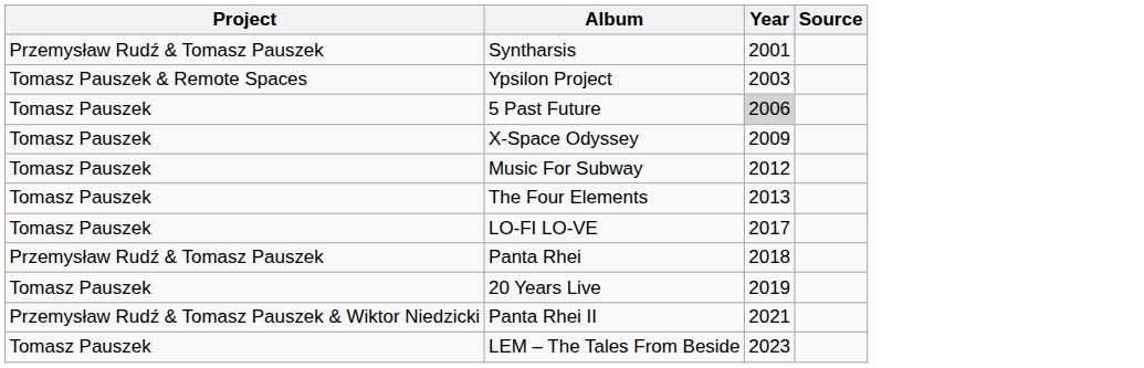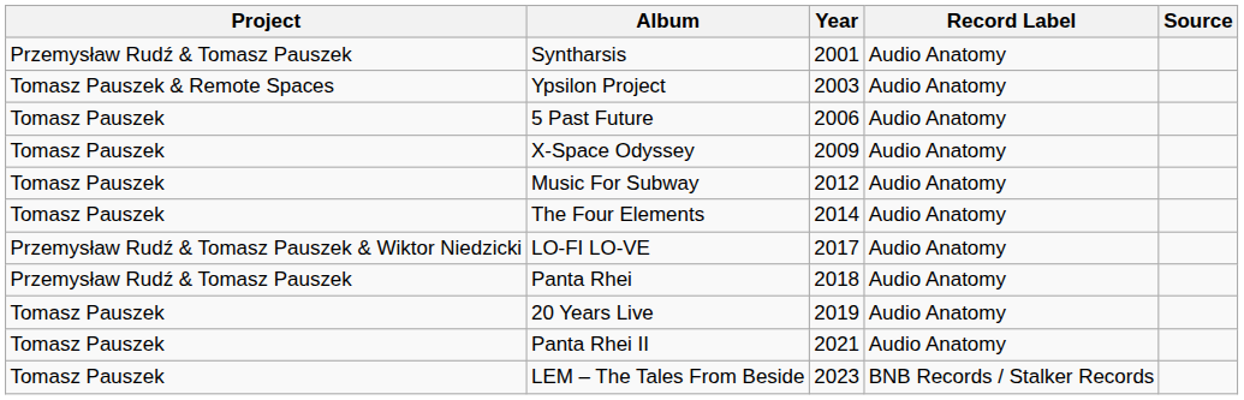+ column: Record Label | Audio Anatomy | Audio Anatomy | Audio Anatomy | Audio Anatomy | Audio Anatomy | Audio Anatomy | Audio Anatomy | Audio Anatomy | Audio Anatomy | Audio Anatomy | BNB Records / Stalker Records
5 Past Future | Year: lightgrey background -> no background
The Four Elements | Year: 2013 -> 2014
LO-FI LO-VE | Project: Tomasz Pauszek -> Przemysław Rudź & Tomasz Pauszek & Wiktor Niedzicki
Panta Rhei II | Project: Przemysław Rudź & Tomasz Pauszek & Wiktor Niedzicki -> Tomasz Pauszek
